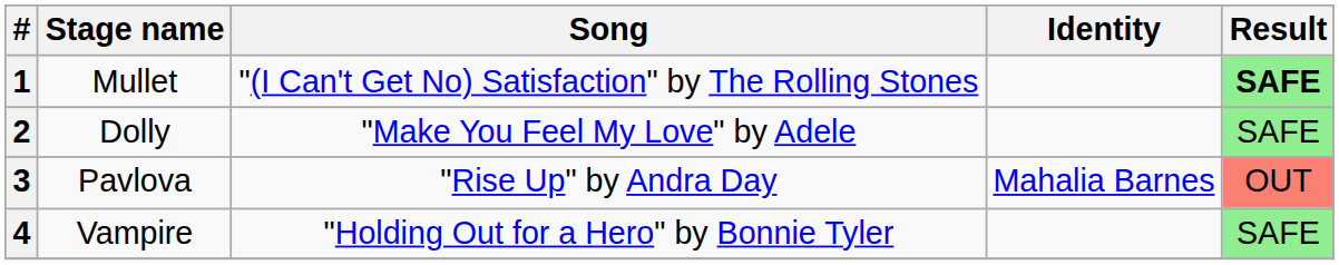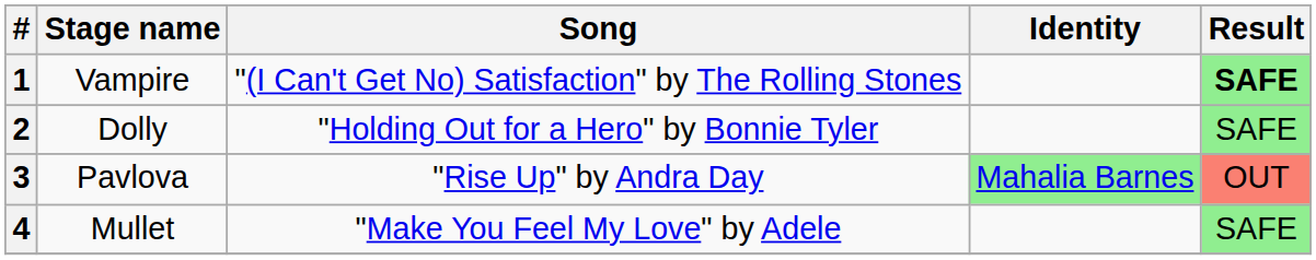1 | Stage name: Mullet -> Vampire
2 | Song: "Make You Feel My Love" by Adele -> "Holding Out for a Hero" by Bonnie Tyler
3 | Identity: no background -> lightgreen background
4 | Stage name: Vampire -> Mullet
4 | Song: "Holding Out for a Hero" by Bonnie Tyler -> "Make You Feel My Love" by Adele
